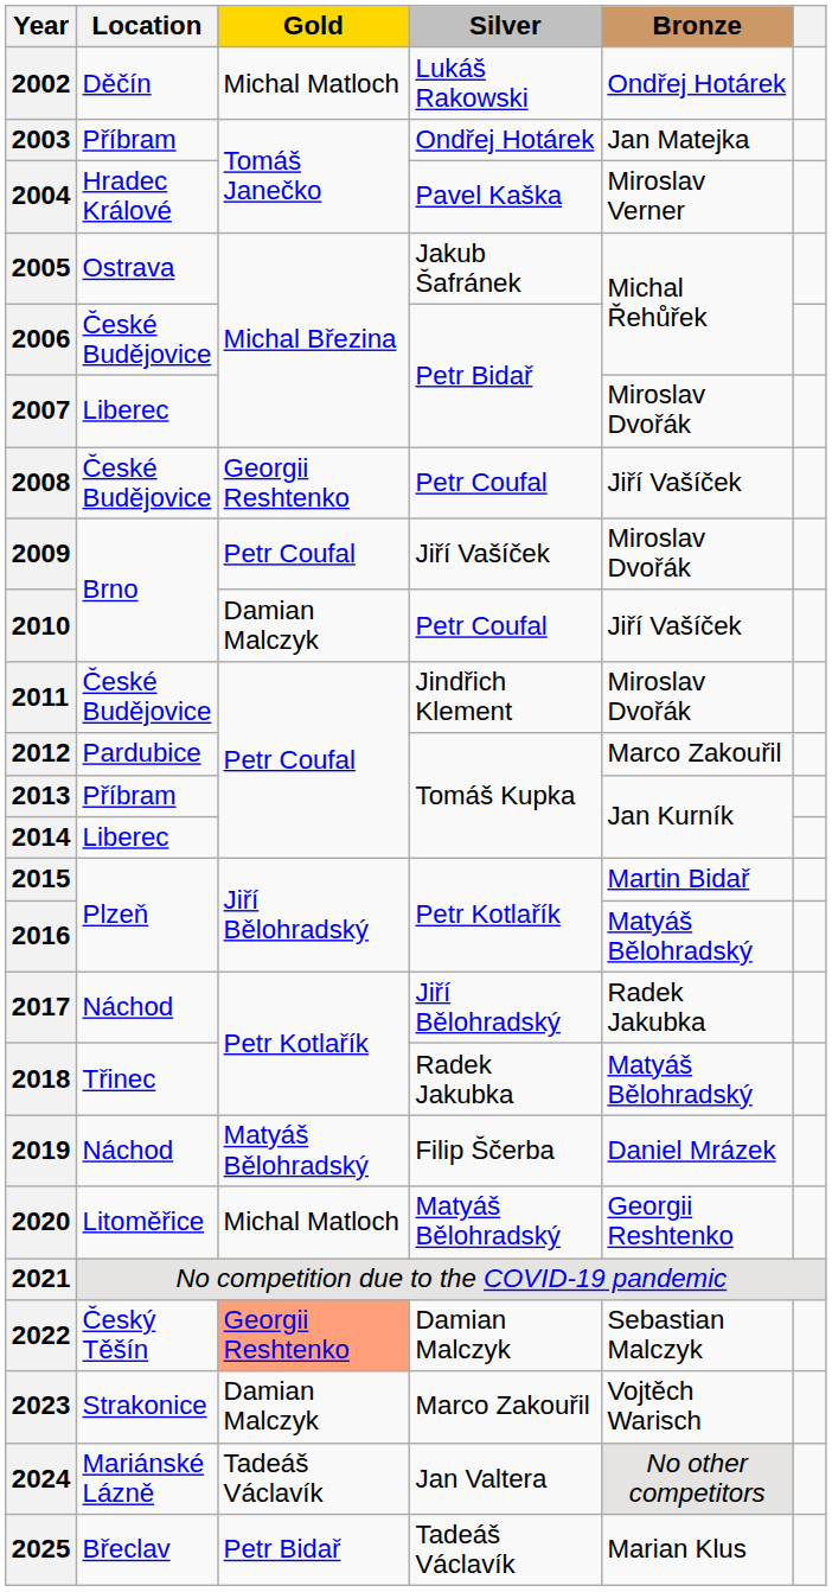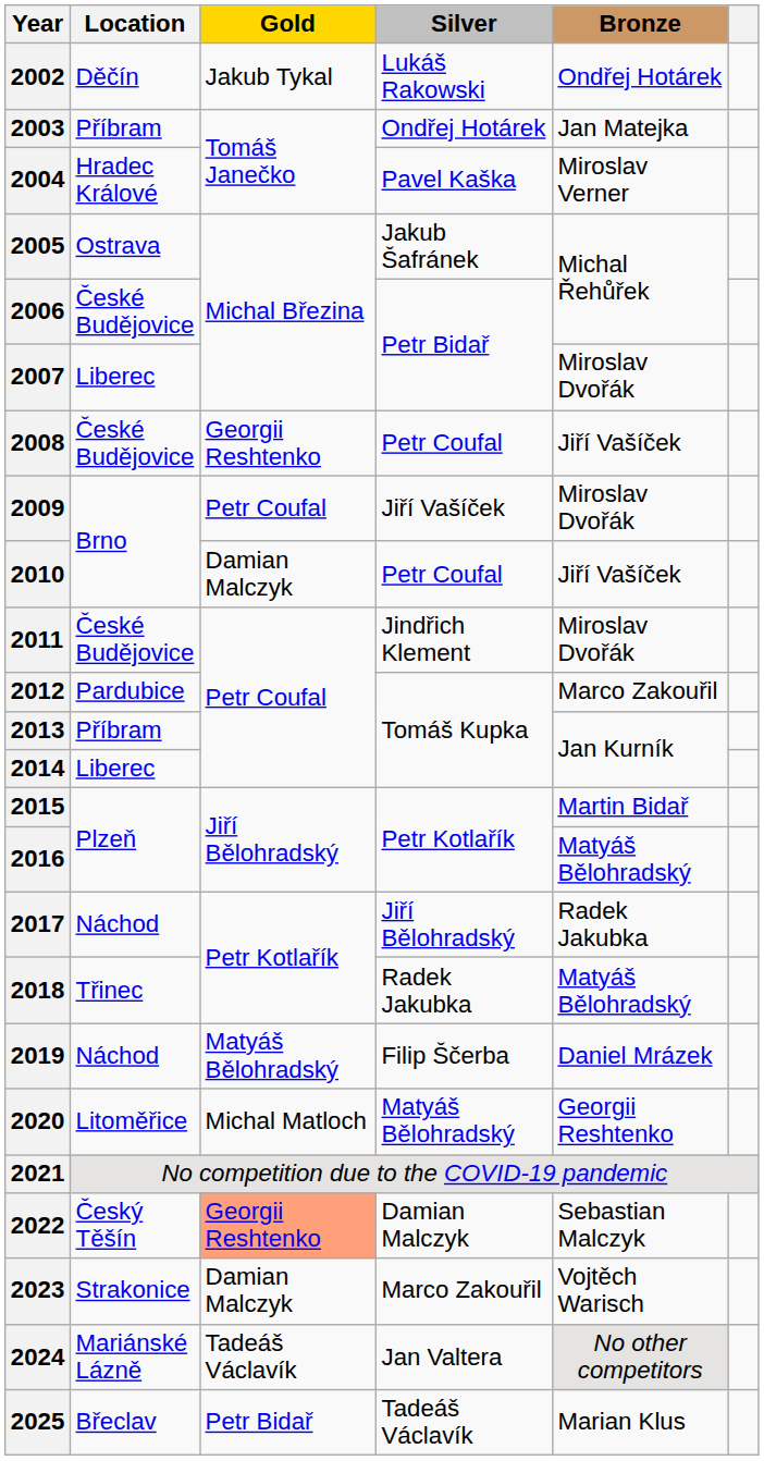2002 | Gold: Michal Matloch -> Jakub Tykal
